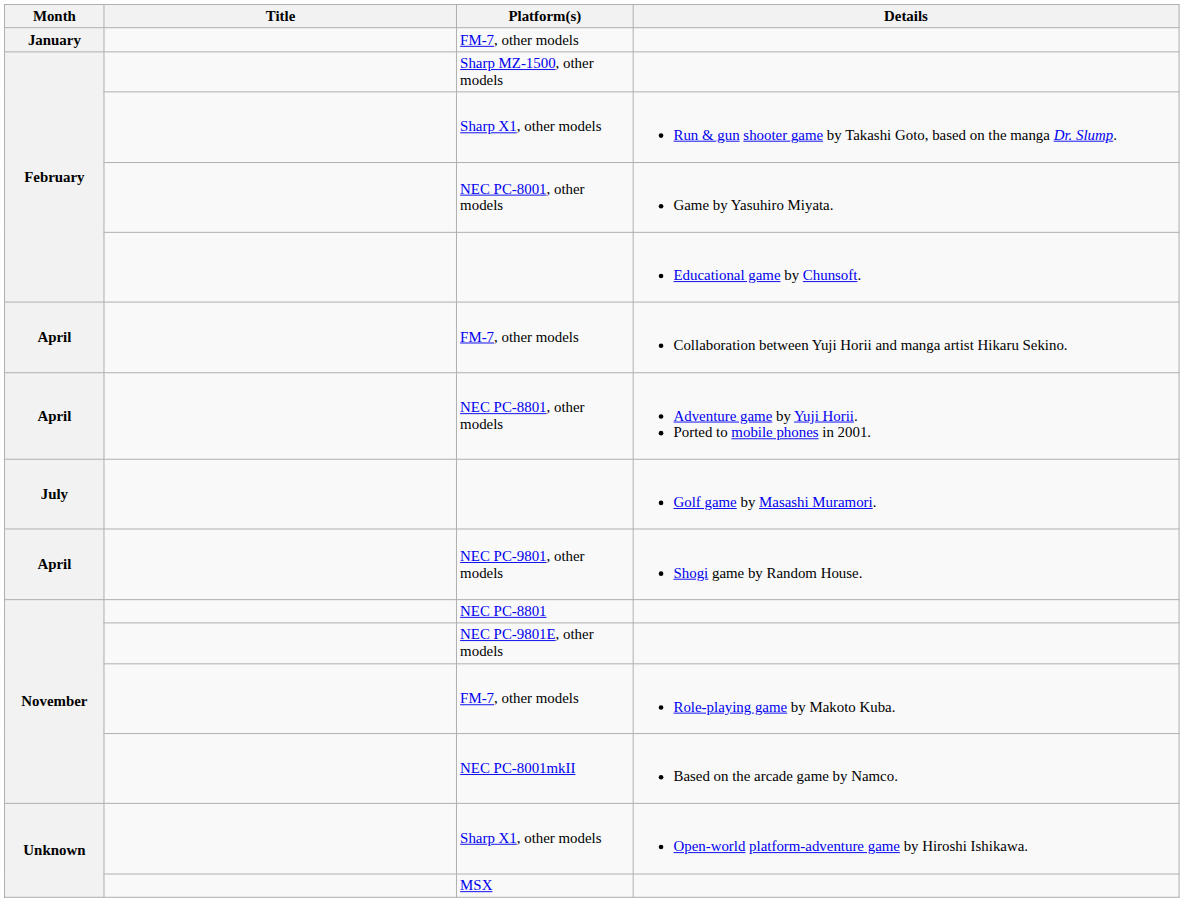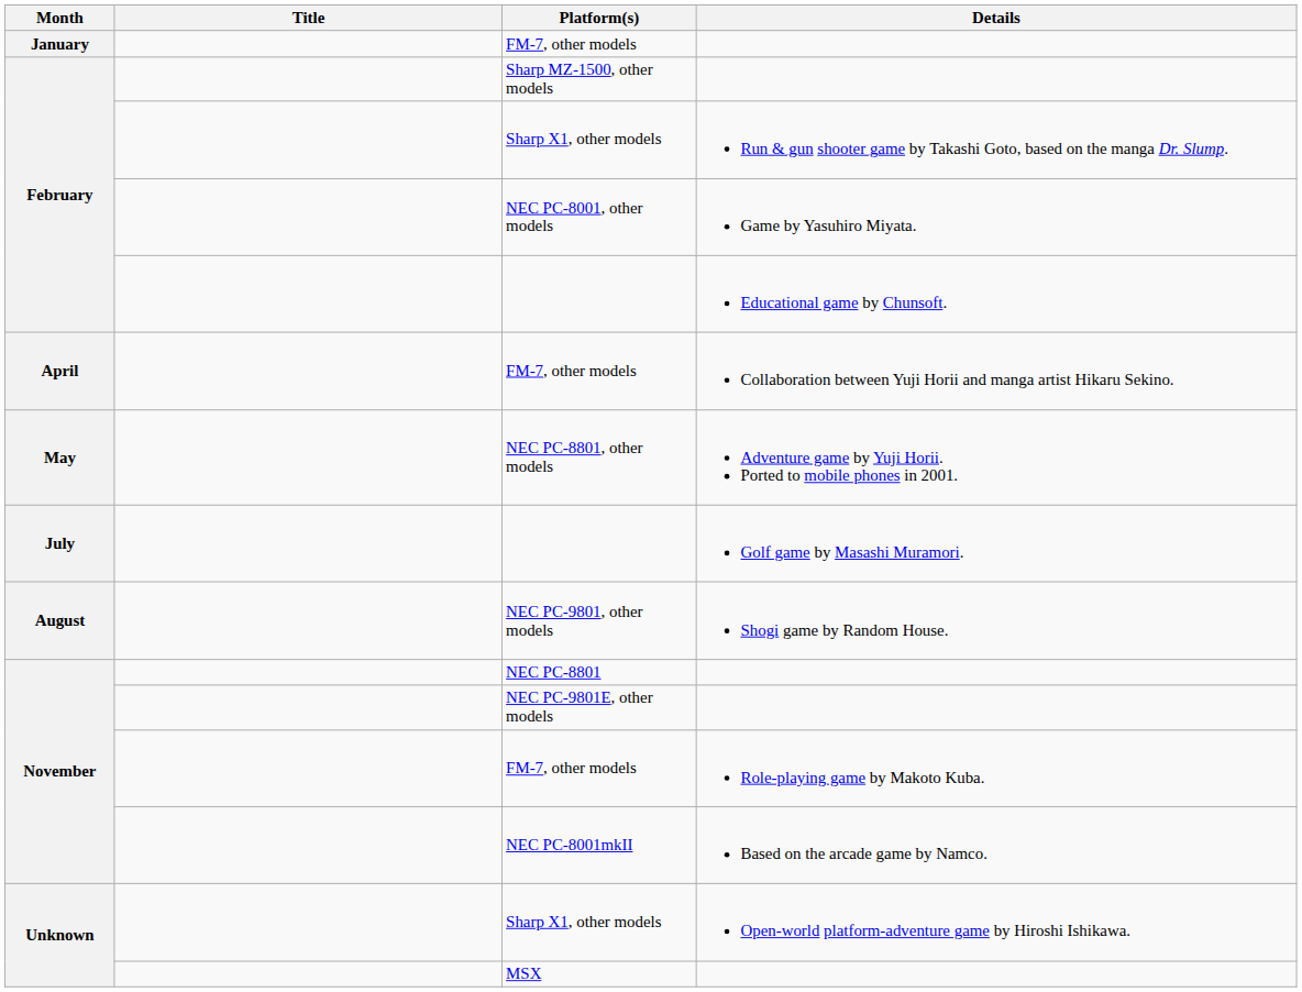NEC PC-8801, other models | Month: April -> May
NEC PC-9801, other models | Month: April -> August
